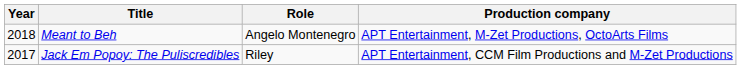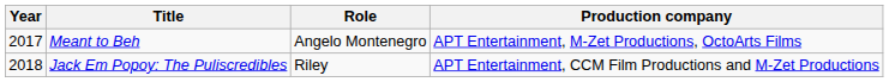Meant to Beh | Year: 2018 -> 2017
Jack Em Popoy: The Puliscredibles | Year: 2017 -> 2018
